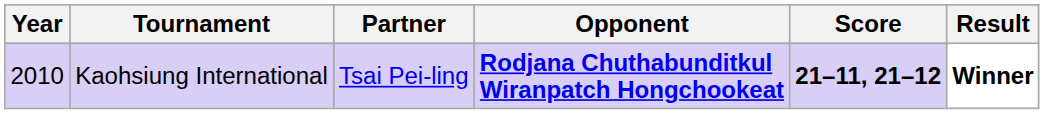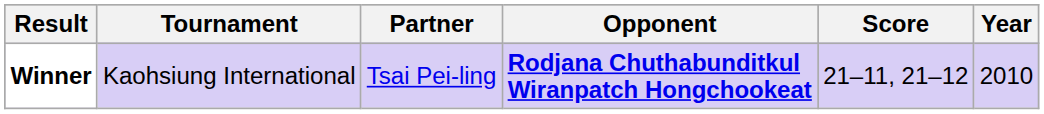columns swapped: Year <-> Result
Kaohsiung International | Score: bold -> normal
